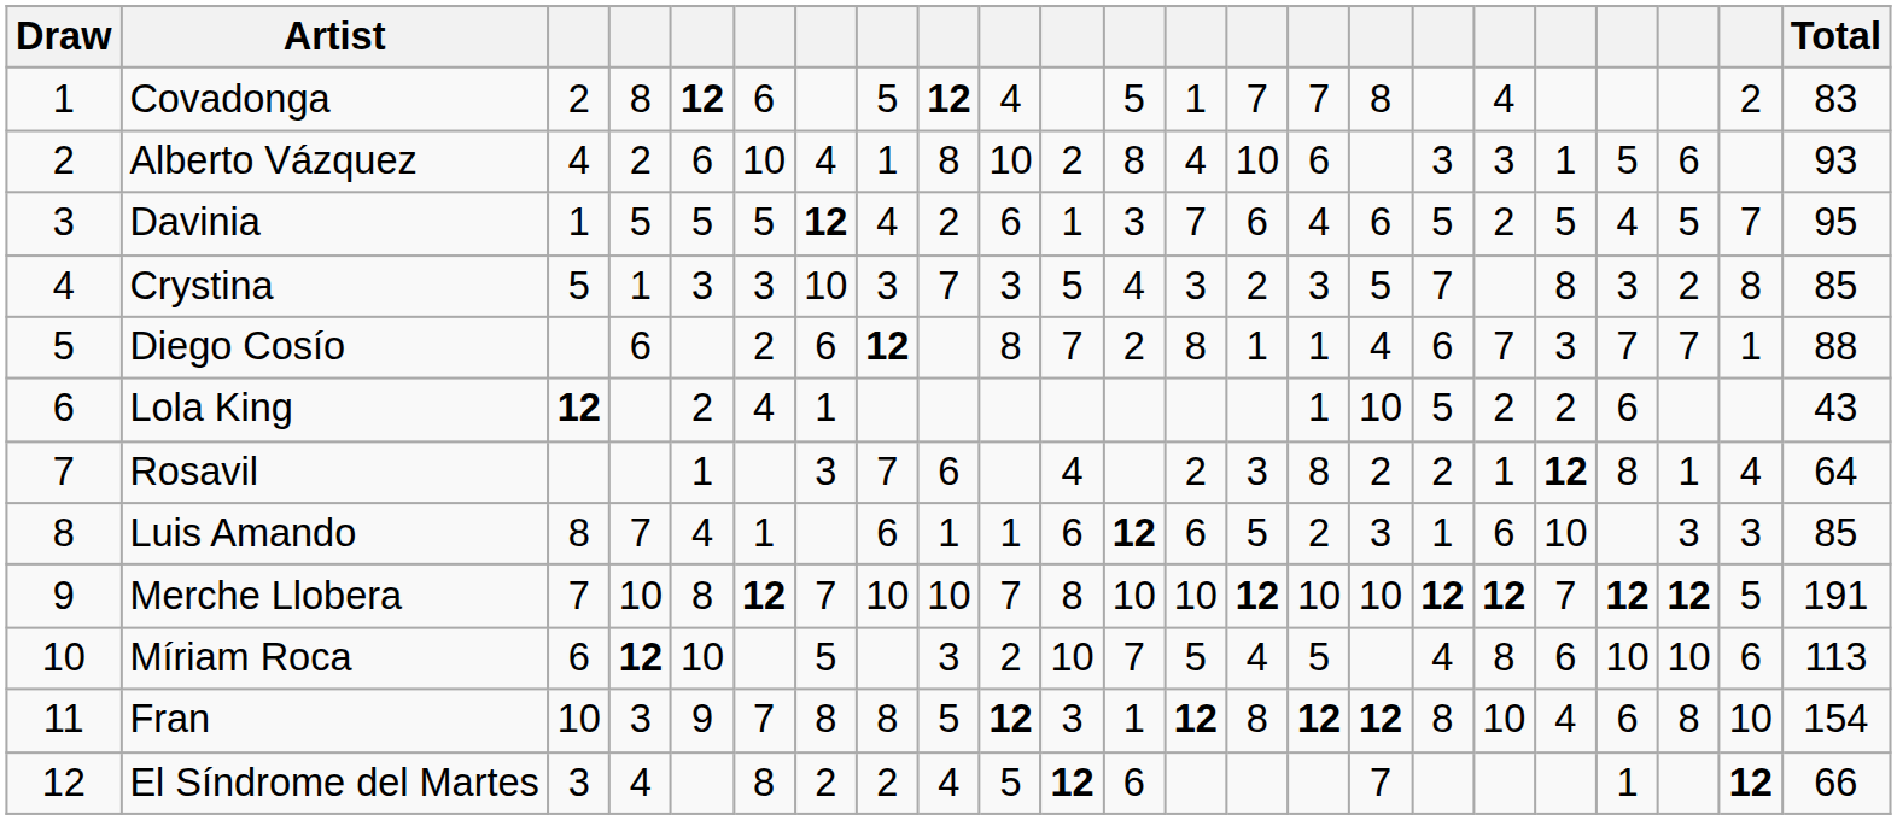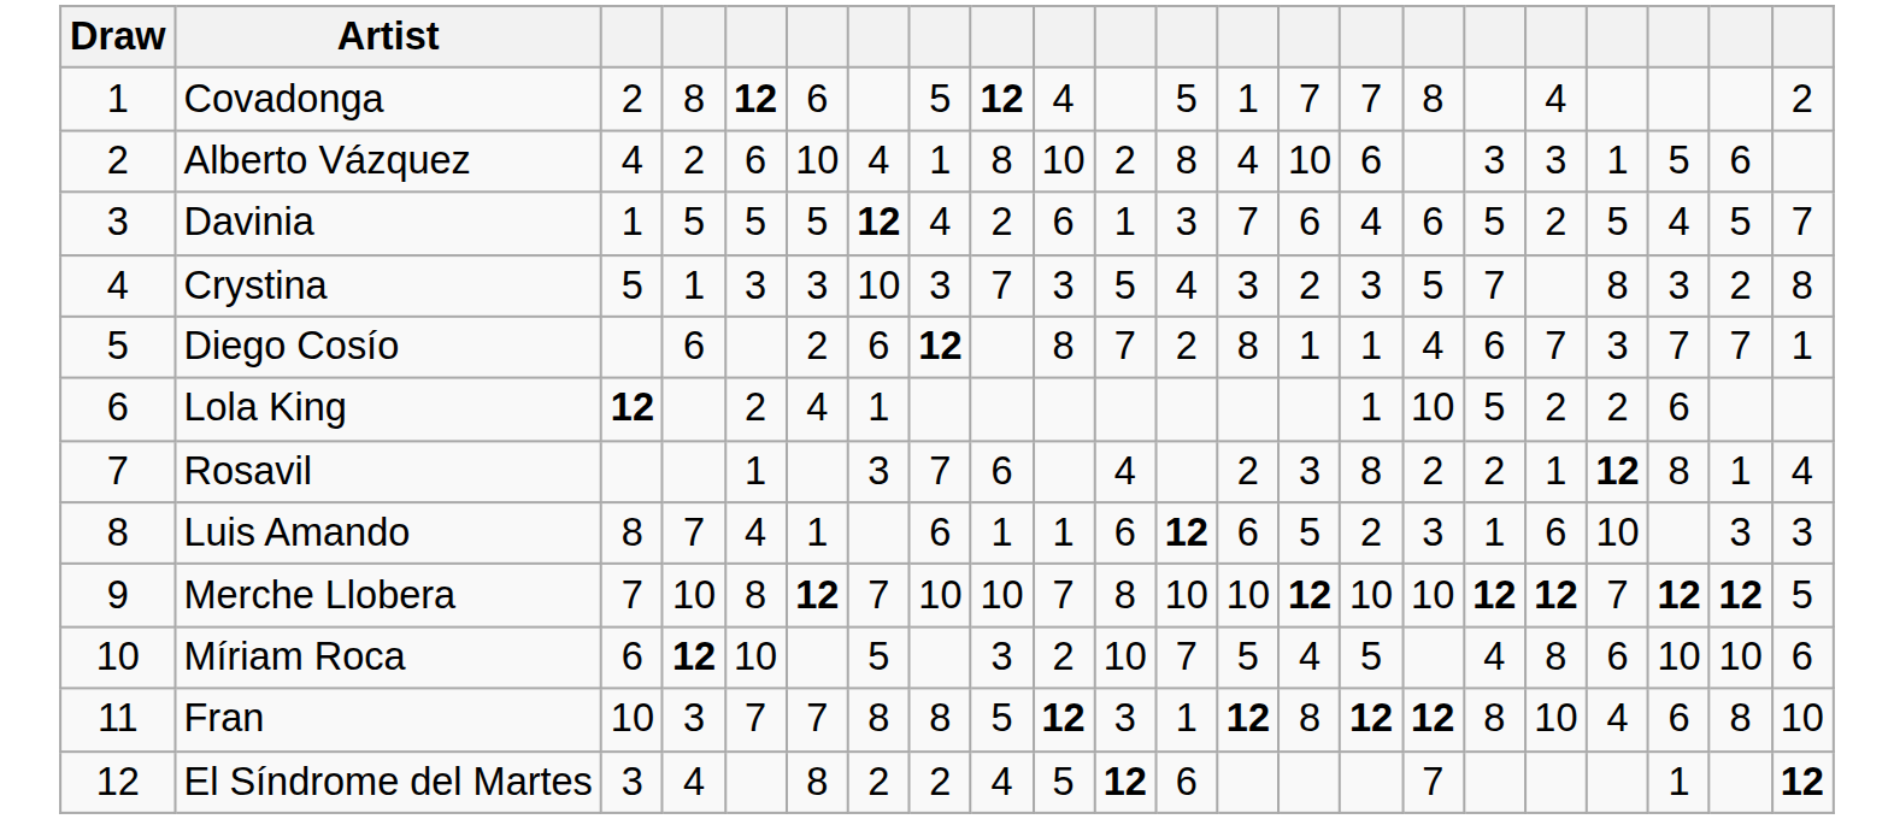- column: Total | 83 | 93 | 95 | 85 | 88 | 43 | 64 | 85 | 191 | 113 | 154 | 66
Fran | column 5: 9 -> 7
